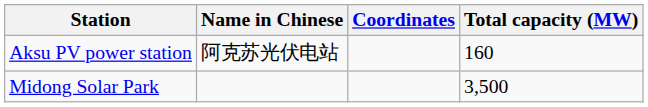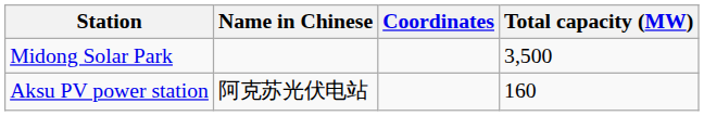rows swapped: Aksu PV power station <-> Midong Solar Park
